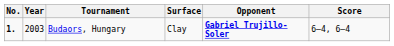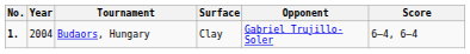Budaors, Hungary | Year: 2003 -> 2004
Budaors, Hungary | Opponent: bold -> normal
